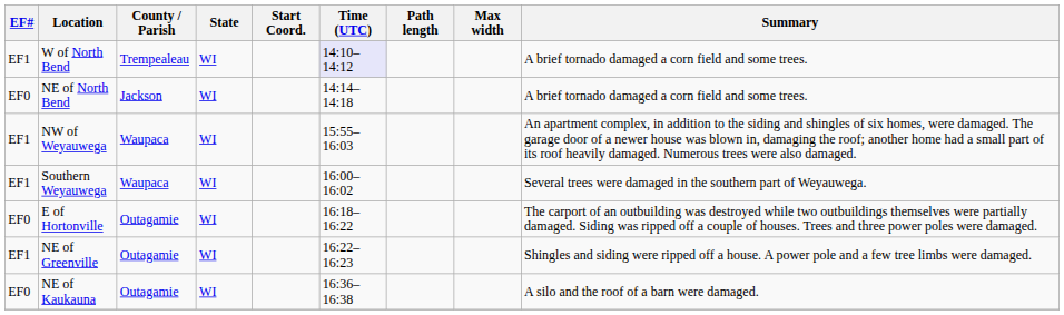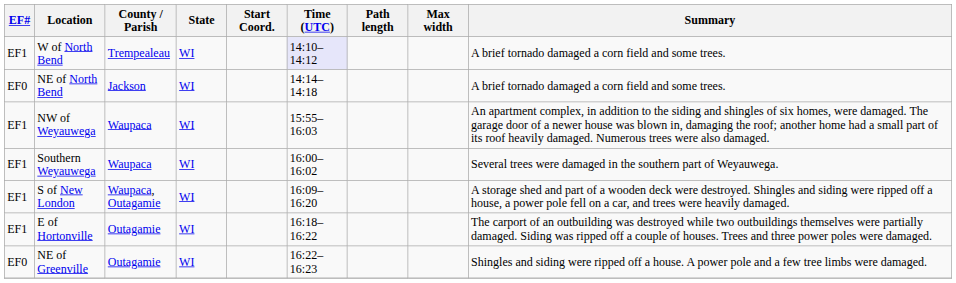+ row: EF1 | S of New London | Waupaca, Outagamie | WI | 16:09–16:20 | A storage shed and part of a wooden deck were destroyed. Shingles and siding were ripped off a house, a power pole fell on a car, and trees were heavily damaged.
E of Hortonville | EF#: EF0 -> EF1
NE of Greenville | EF#: EF1 -> EF0
- row: EF0 | NE of Kaukauna | Outagamie | WI | 16:36–16:38 | A silo and the roof of a barn were damaged.
